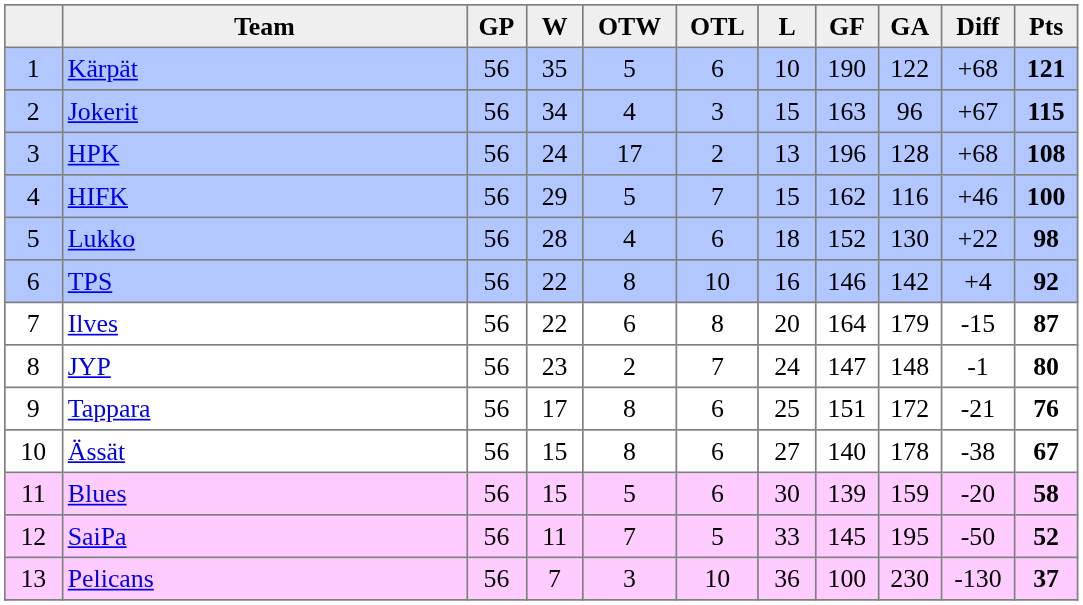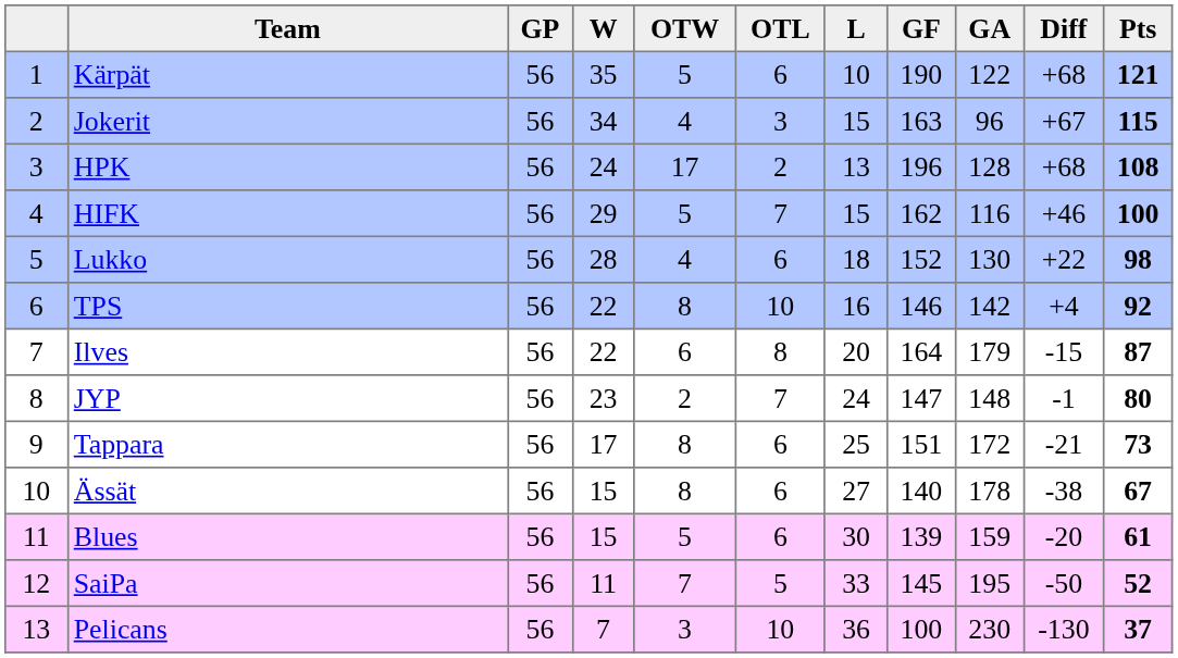Tappara | Pts: 76 -> 73
Blues | Pts: 58 -> 61
